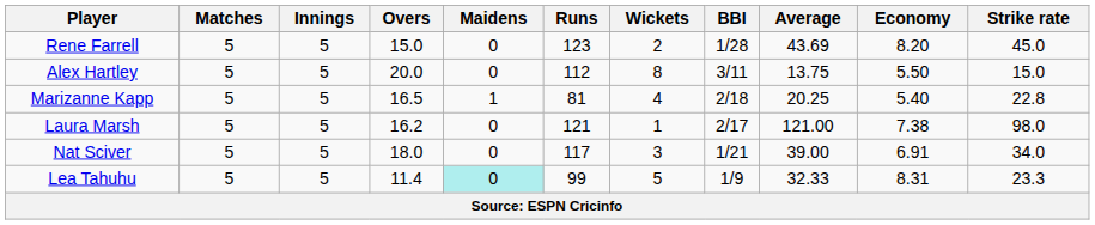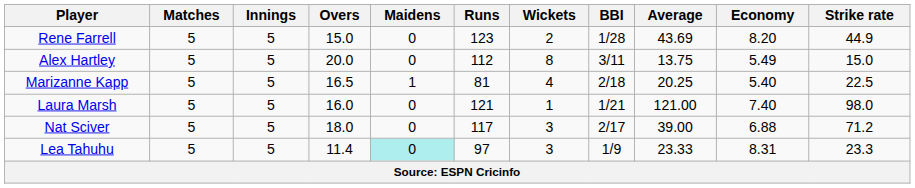Rene Farrell | Strike rate: 45.0 -> 44.9
Alex Hartley | Economy: 5.50 -> 5.49
Marizanne Kapp | Strike rate: 22.8 -> 22.5
Laura Marsh | Overs: 16.2 -> 16.0
Laura Marsh | BBI: 2/17 -> 1/21
Laura Marsh | Economy: 7.38 -> 7.40
Nat Sciver | BBI: 1/21 -> 2/17
Nat Sciver | Economy: 6.91 -> 6.88
Nat Sciver | Strike rate: 34.0 -> 71.2
Lea Tahuhu | Runs: 99 -> 97
Lea Tahuhu | Wickets: 5 -> 3
Lea Tahuhu | Average: 32.33 -> 23.33
